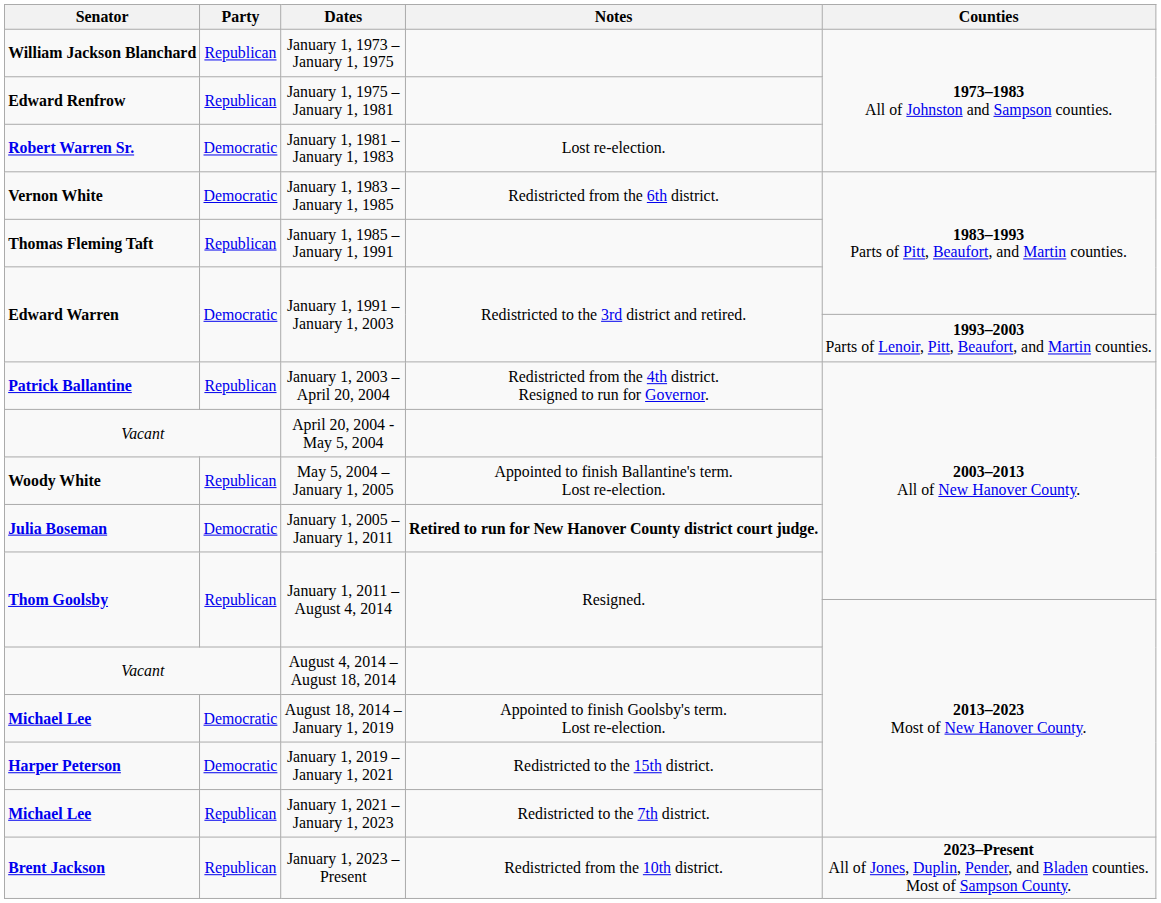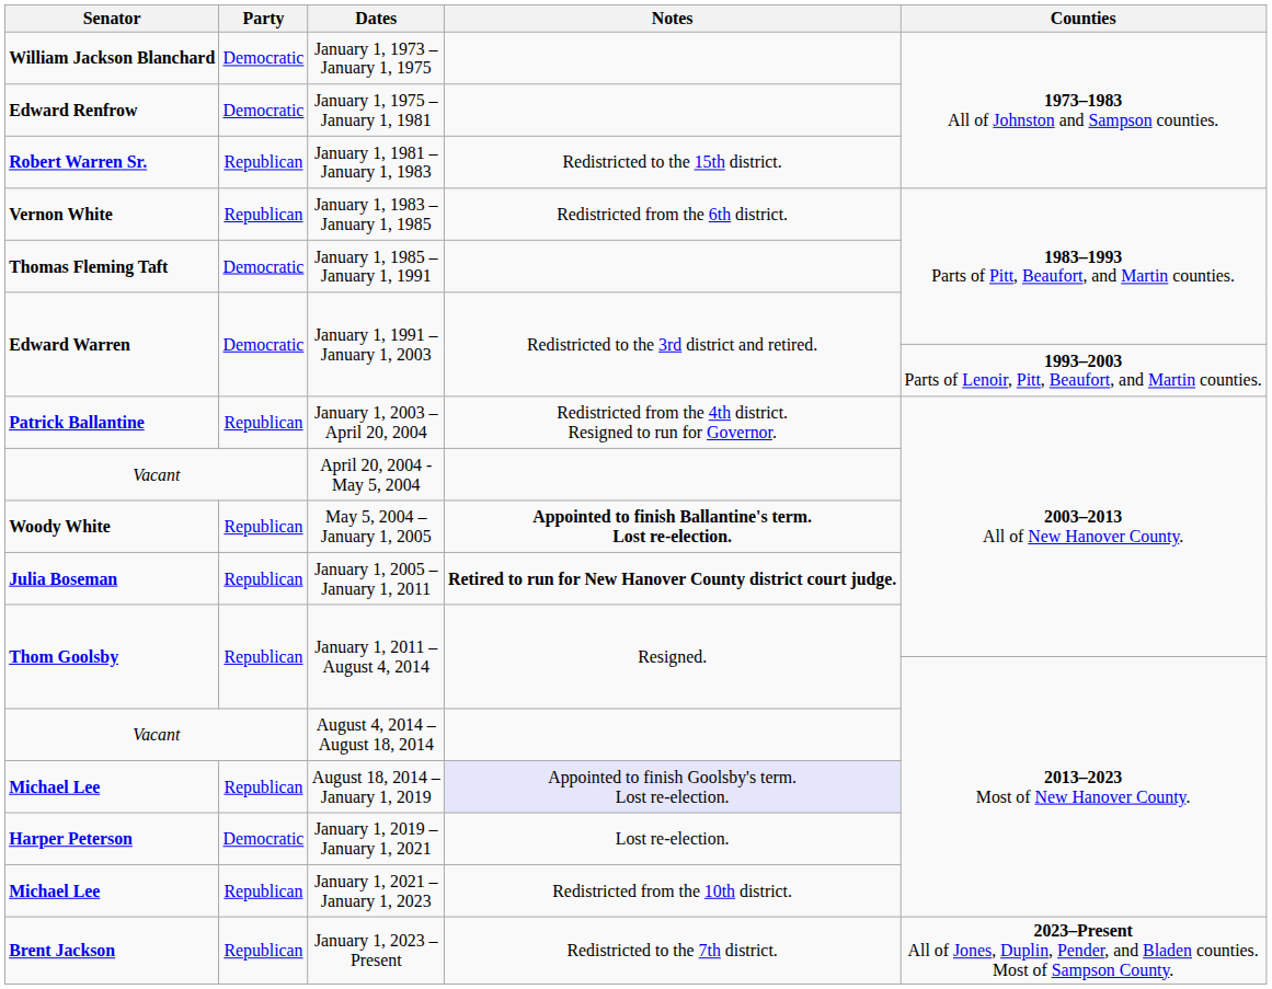January 1, 1973 – January 1, 1975 | Party: Republican -> Democratic
January 1, 1975 – January 1, 1981 | Party: Republican -> Democratic
January 1, 1981 – January 1, 1983 | Party: Democratic -> Republican
January 1, 1981 – January 1, 1983 | Notes: Lost re-election. -> Redistricted to the 15th district.
January 1, 1983 – January 1, 1985 | Party: Democratic -> Republican
January 1, 1985 – January 1, 1991 | Party: Republican -> Democratic
May 5, 2004 – January 1, 2005 | Notes: normal -> bold
January 1, 2005 – January 1, 2011 | Party: Democratic -> Republican
August 18, 2014 – January 1, 2019 | Party: Democratic -> Republican
August 18, 2014 – January 1, 2019 | Notes: no background -> lavender background
January 1, 2019 – January 1, 2021 | Notes: Redistricted to the 15th district. -> Lost re-election.
January 1, 2021 – January 1, 2023 | Notes: Redistricted to the 7th district. -> Redistricted from the 10th district.
January 1, 2023 – Present | Notes: Redistricted from the 10th district. -> Redistricted to the 7th district.
